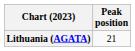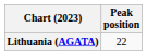Lithuania (AGATA) | Peak position: 21 -> 22
